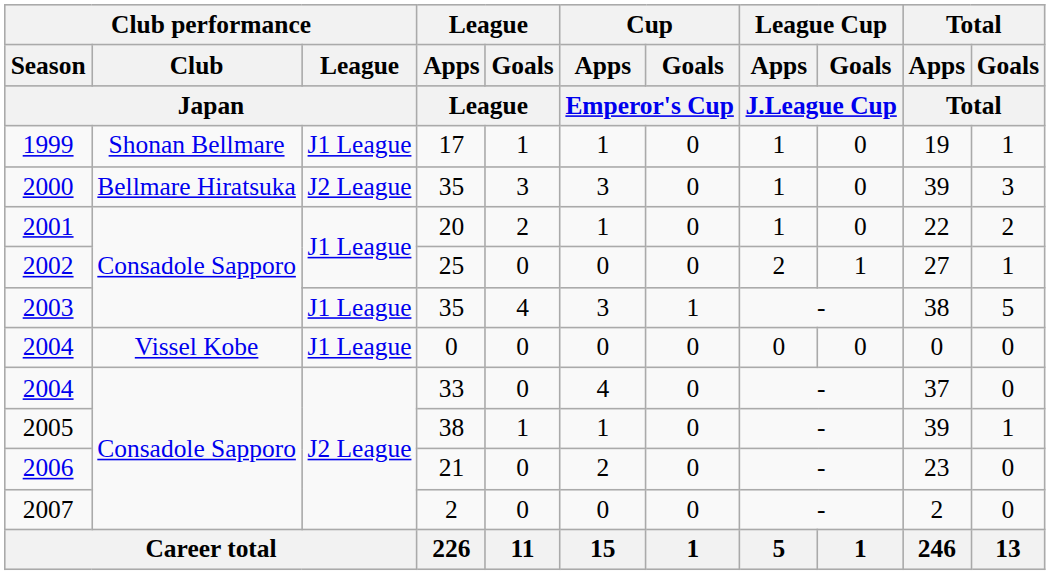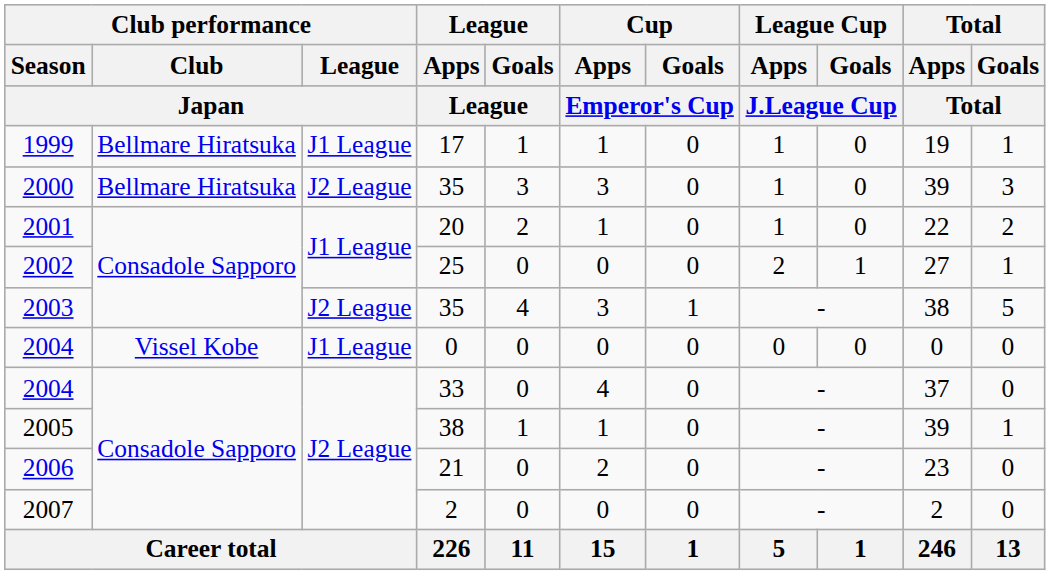1999 | Club performance / Club / Japan: Shonan Bellmare -> Bellmare Hiratsuka
2003 | Club performance / League / Japan: J1 League -> J2 League
